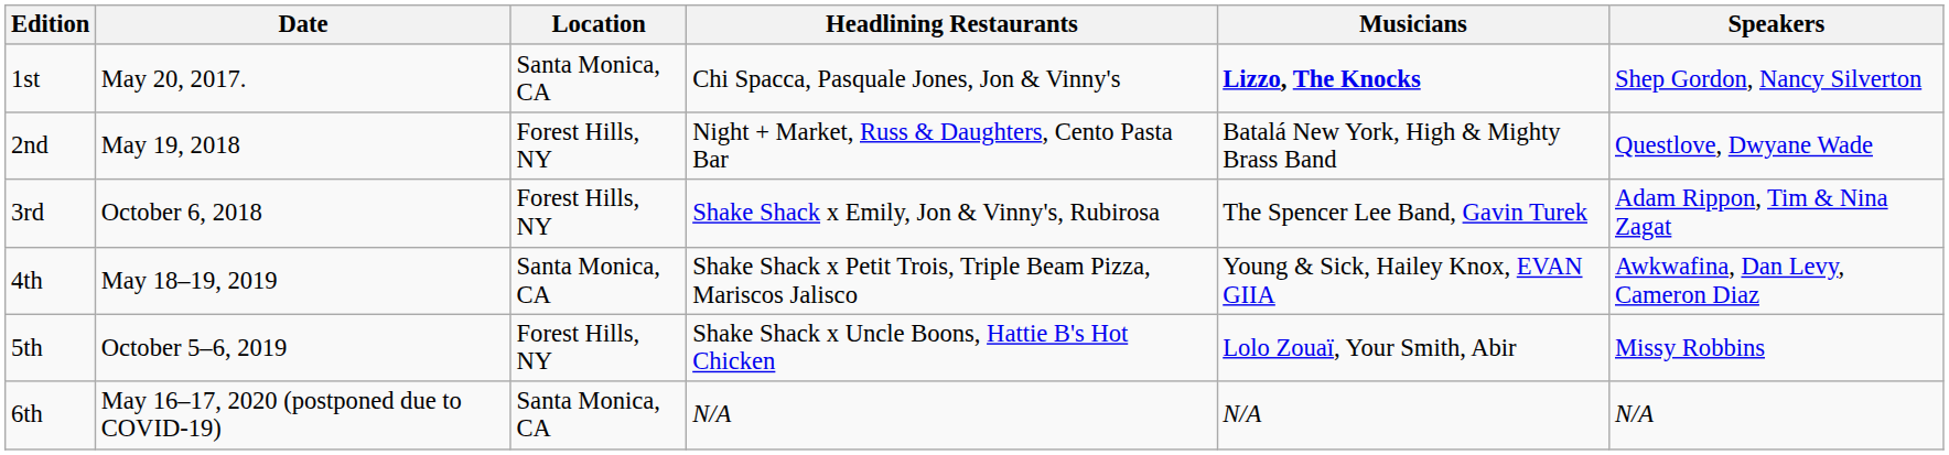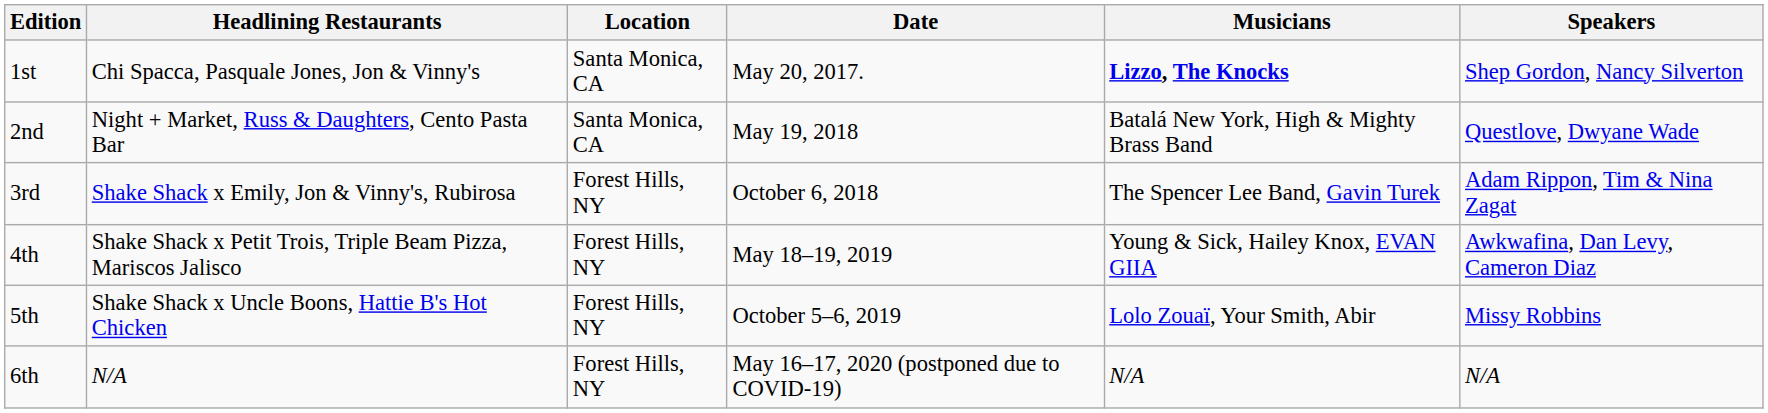columns swapped: Date <-> Headlining Restaurants
2nd | Location: Forest Hills, NY -> Santa Monica, CA
4th | Location: Santa Monica, CA -> Forest Hills, NY
6th | Location: Santa Monica, CA -> Forest Hills, NY
